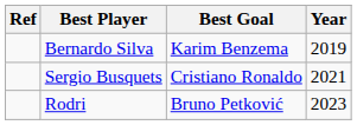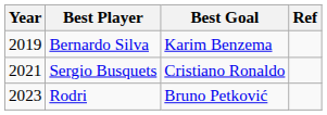columns swapped: Year <-> Ref
